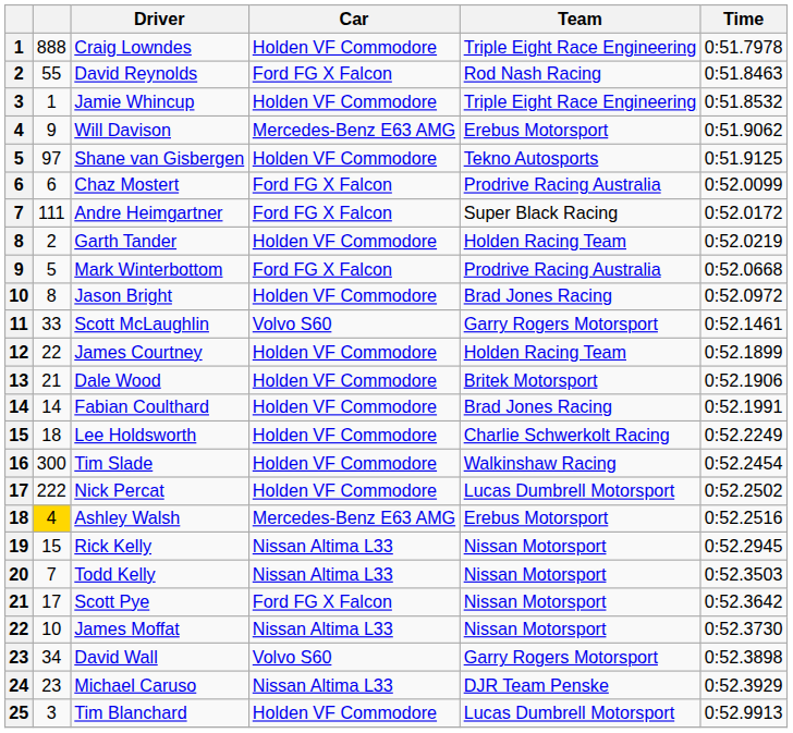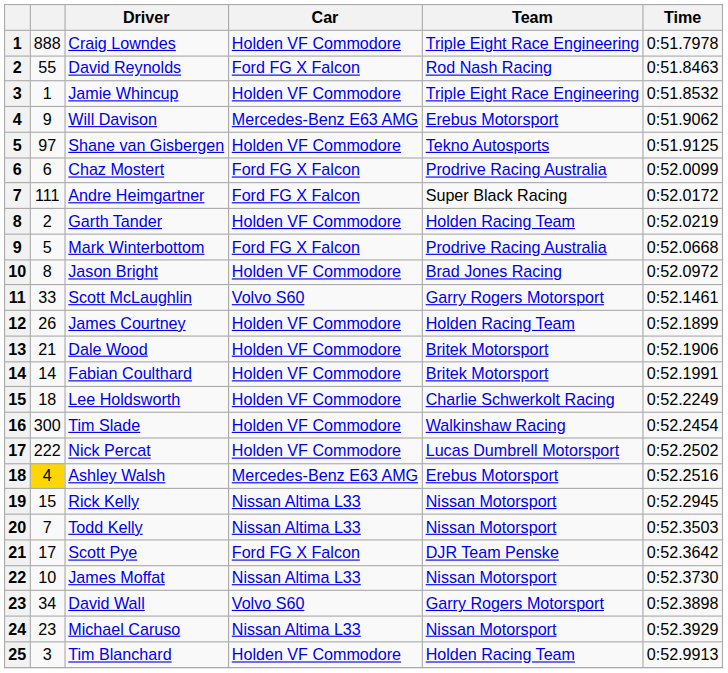James Courtney | column 2: 22 -> 26
Fabian Coulthard | Team: Brad Jones Racing -> Britek Motorsport
Scott Pye | Team: Nissan Motorsport -> DJR Team Penske
Michael Caruso | Team: DJR Team Penske -> Nissan Motorsport
Tim Blanchard | Team: Lucas Dumbrell Motorsport -> Holden Racing Team
